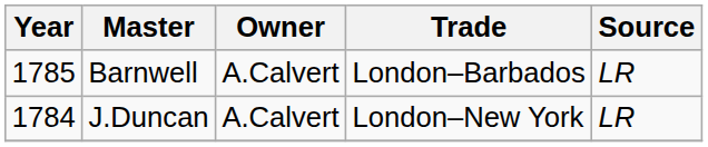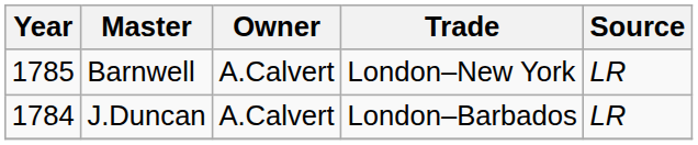Barnwell | Trade: London–Barbados -> London–New York
J.Duncan | Trade: London–New York -> London–Barbados
